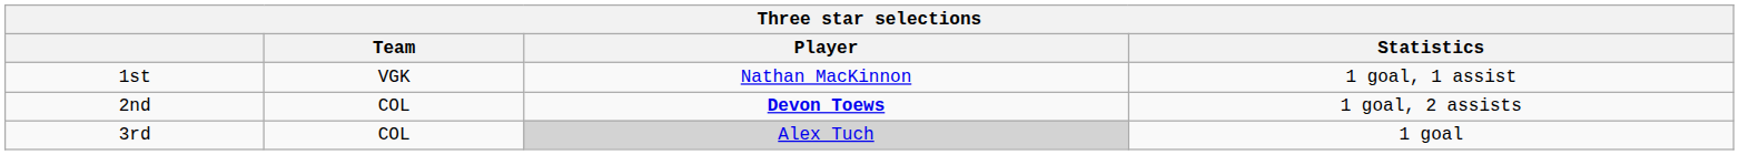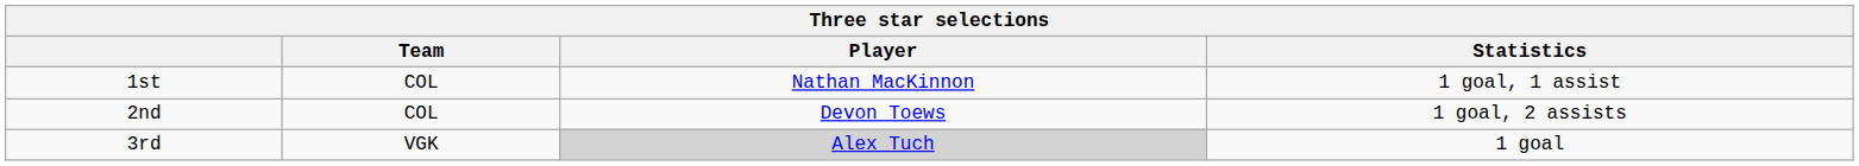1st | Team: VGK -> COL
2nd | Player: bold -> normal
3rd | Team: COL -> VGK
